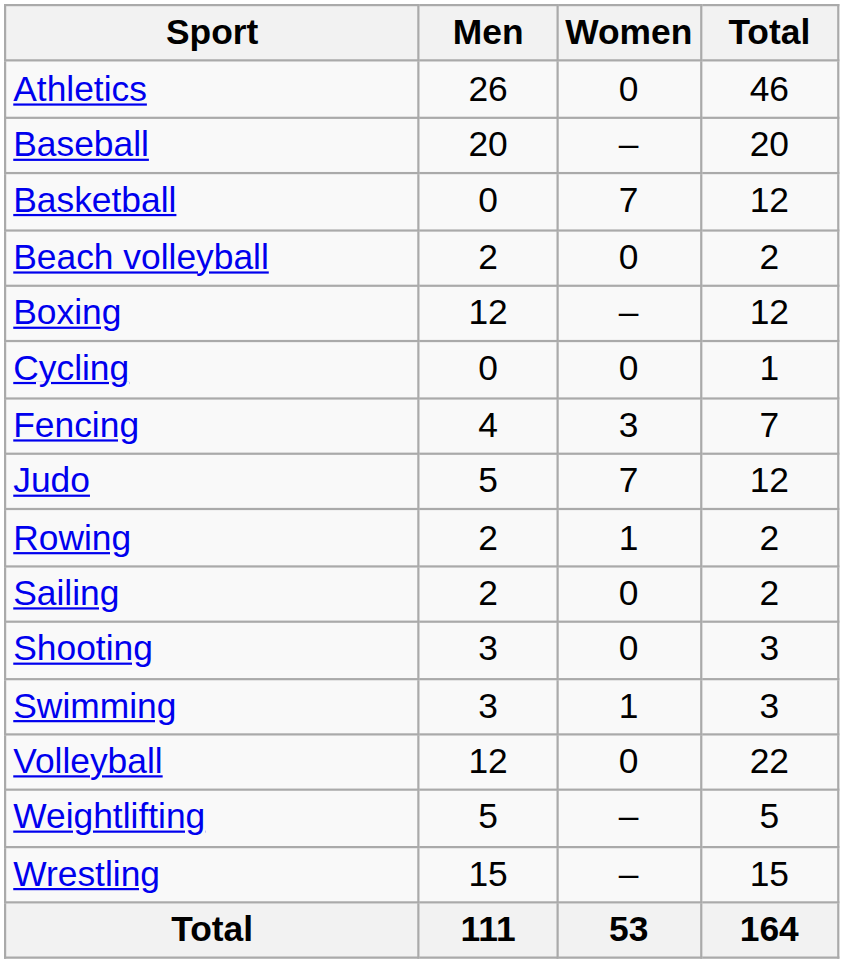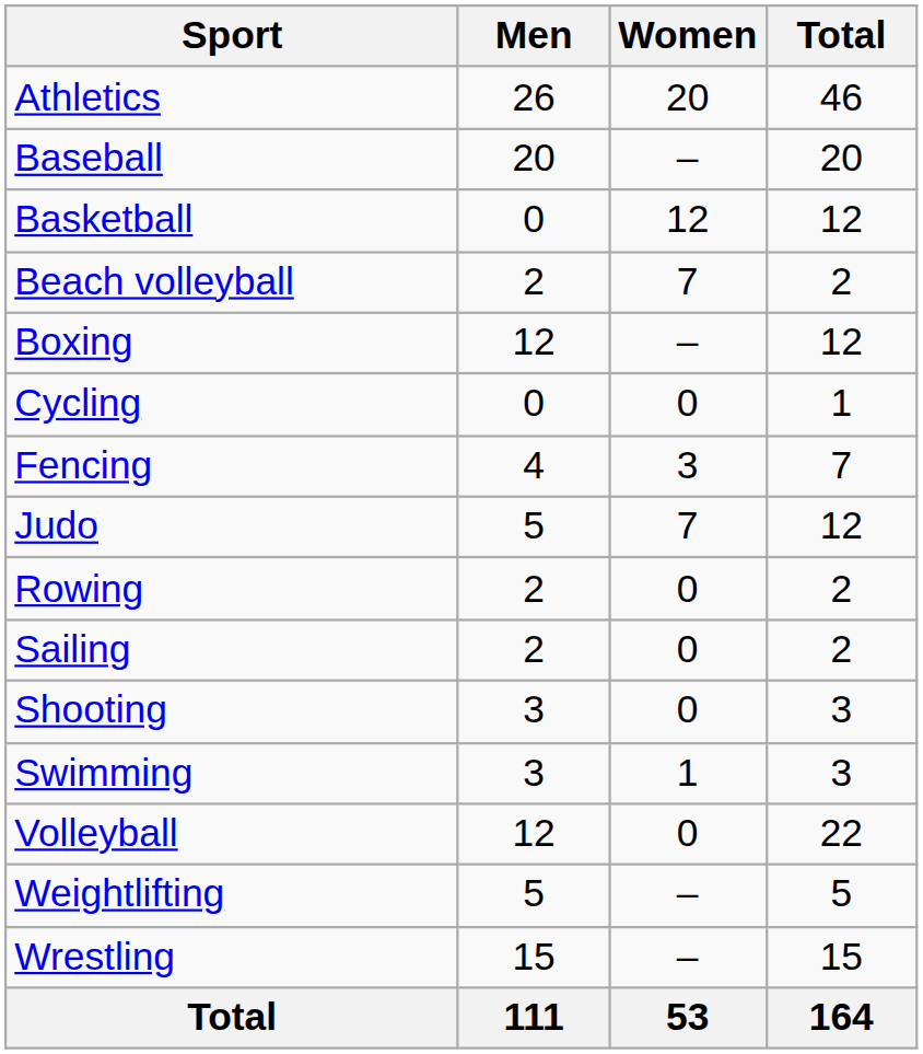Athletics | Women: 0 -> 20
Basketball | Women: 7 -> 12
Beach volleyball | Women: 0 -> 7
Rowing | Women: 1 -> 0
